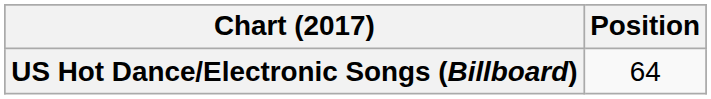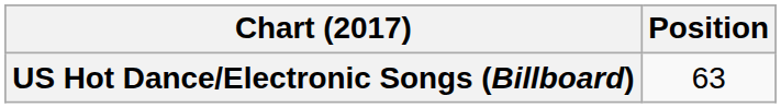US Hot Dance/Electronic Songs (Billboard) | Position: 64 -> 63
